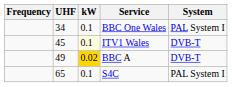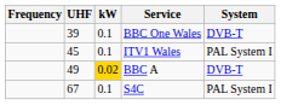BBC One Wales | UHF: 34 -> 39
BBC One Wales | System: PAL System I -> DVB-T
ITV1 Wales | kW: lightyellow background -> no background
ITV1 Wales | System: DVB-T -> PAL System I
S4C | UHF: 65 -> 67
